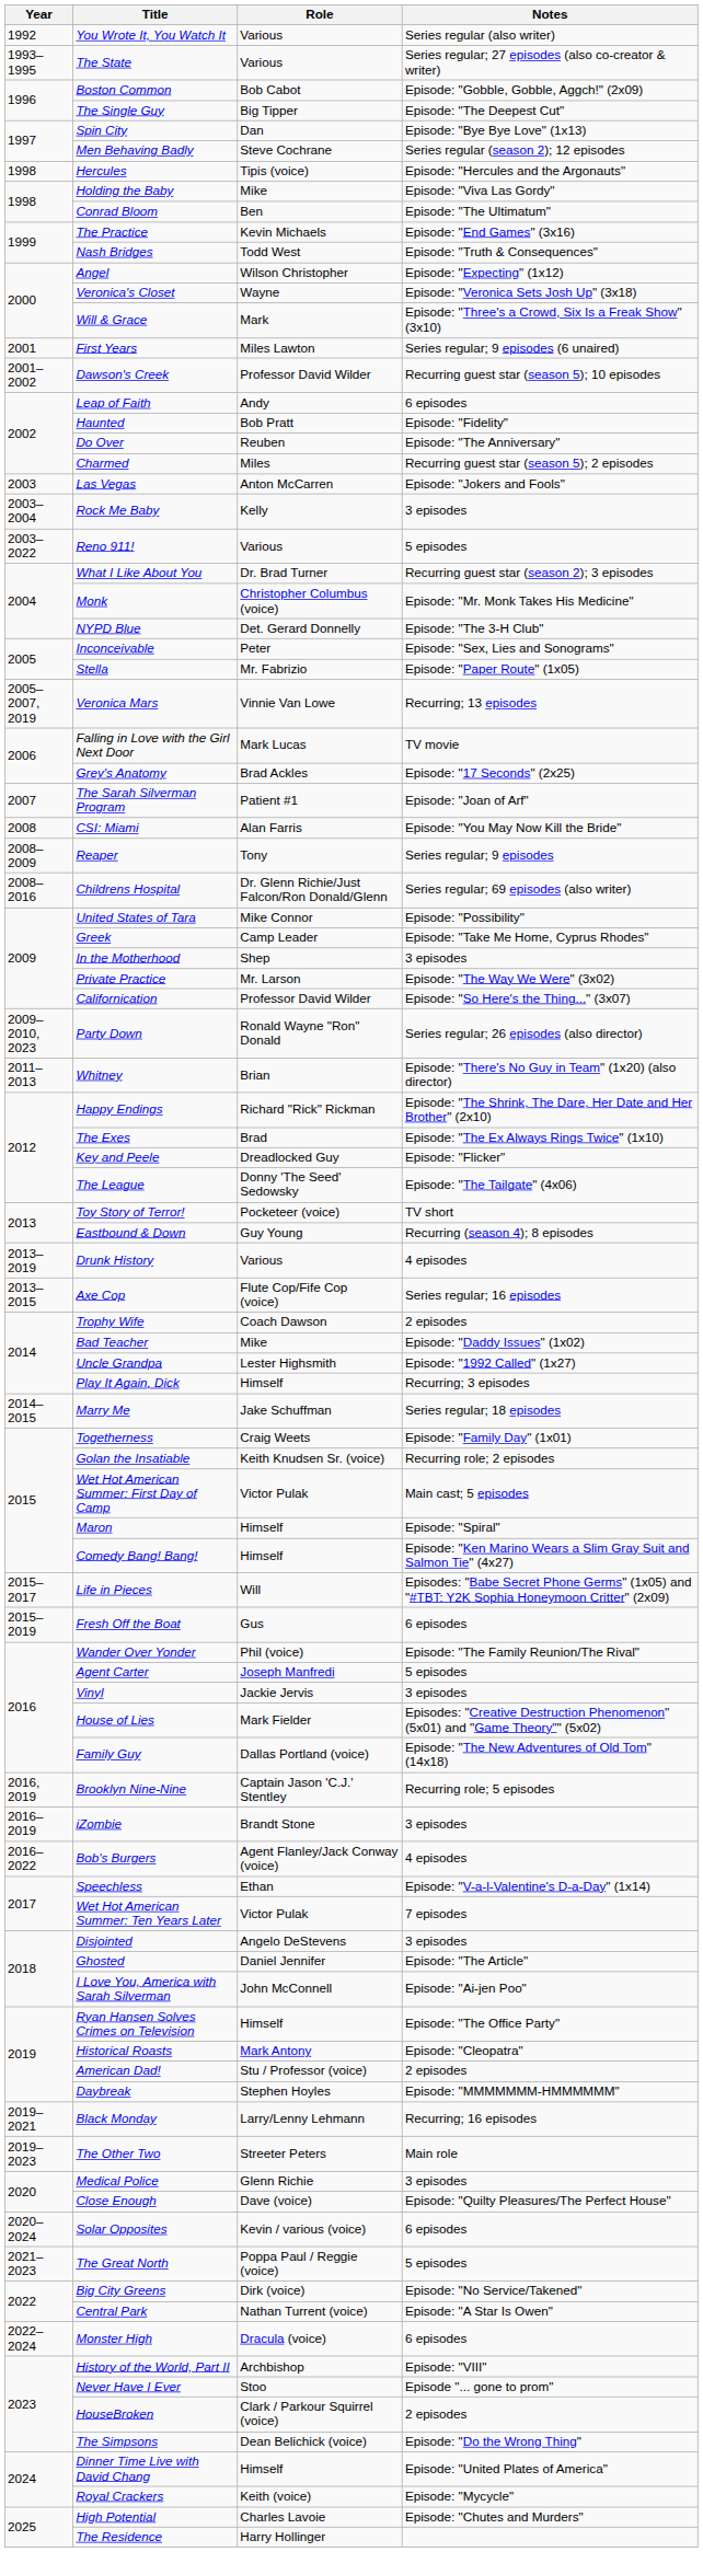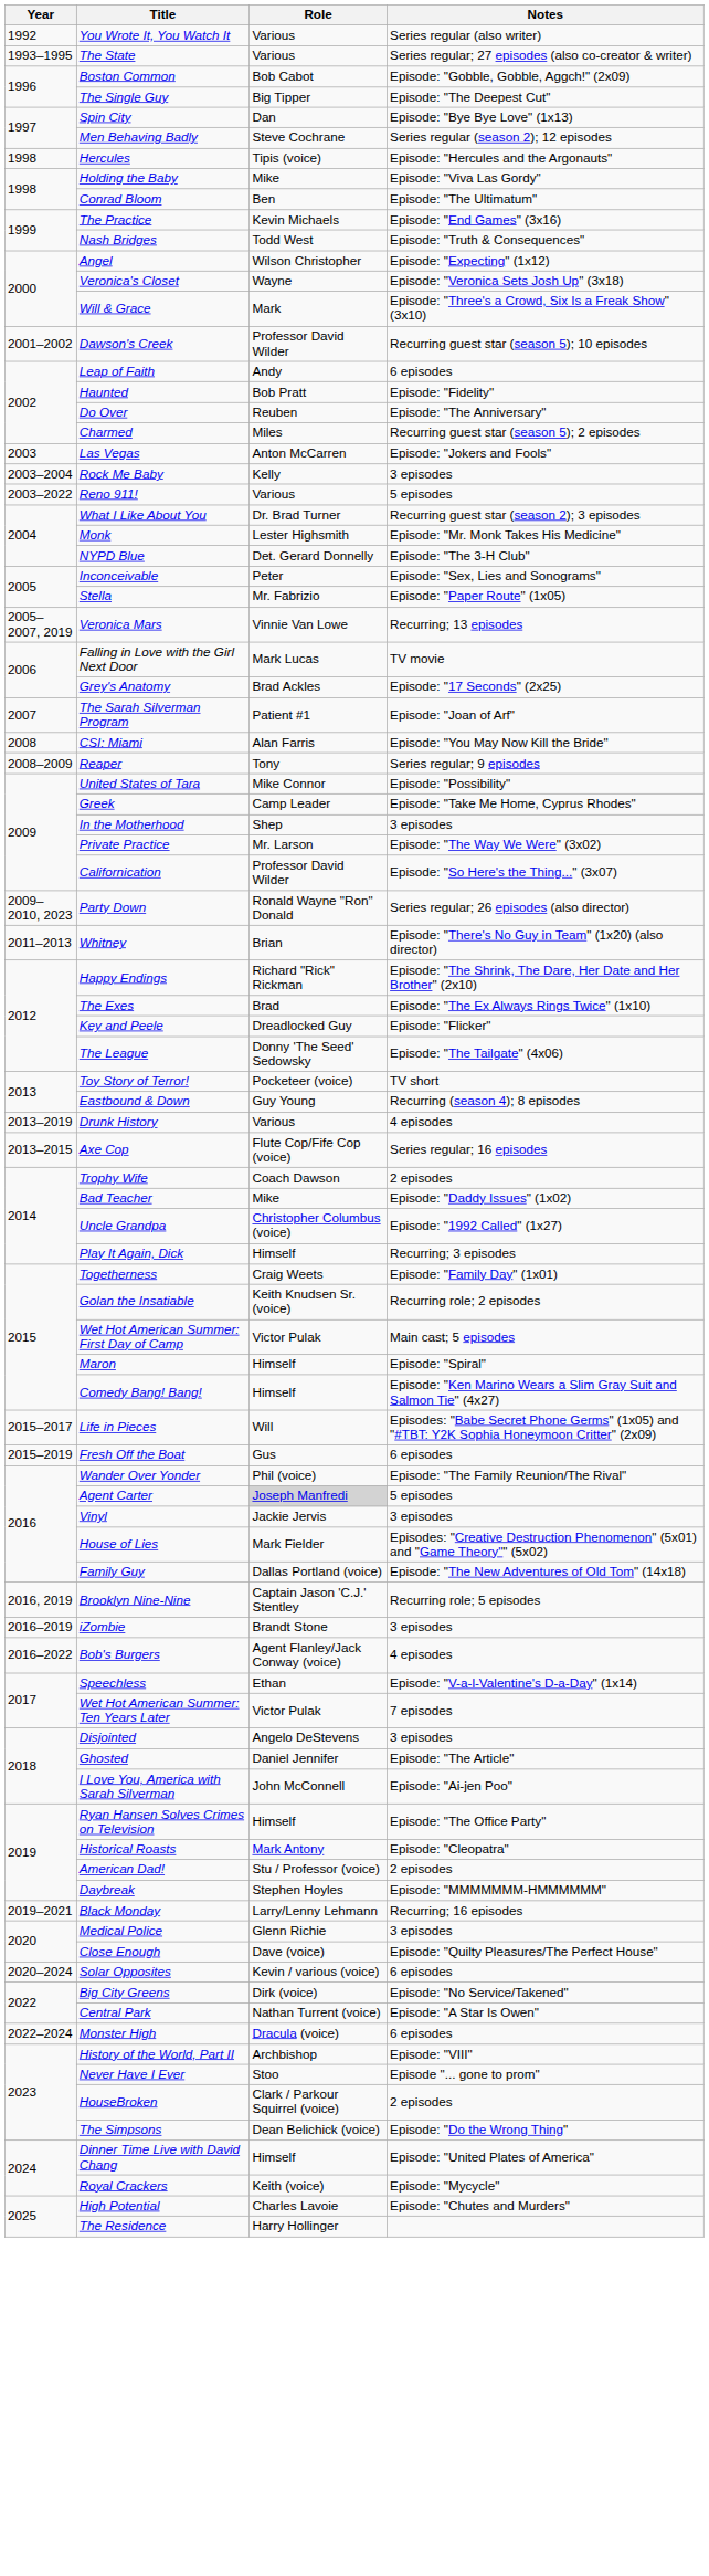- row: 2001 | First Years | Miles Lawton | Series regular; 9 episodes (6 unaired)
Monk | Role: Christopher Columbus (voice) -> Lester Highsmith
- row: 2008–2016 | Childrens Hospital | Dr. Glenn Richie/Just Falcon/Ron Donald/Glenn | Series regular; 69 episodes (also writer)
Uncle Grandpa | Role: Lester Highsmith -> Christopher Columbus (voice)
- row: 2014–2015 | Marry Me | Jake Schuffman | Series regular; 18 episodes
Agent Carter | Role: no background -> lightgrey background
- row: 2019–2023 | The Other Two | Streeter Peters | Main role
- row: 2021–2023 | The Great North | Poppa Paul / Reggie (voice) | 5 episodes
